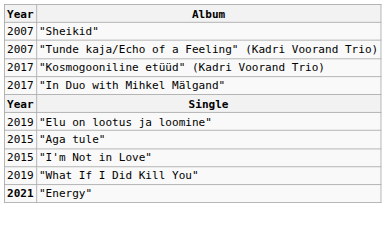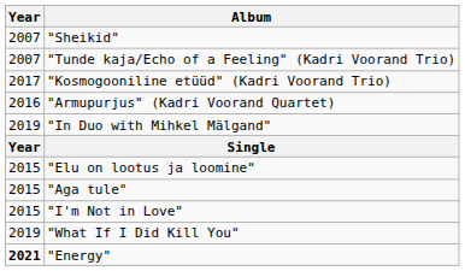+ row: 2016 | "Armupurjus" (Kadri Voorand Quartet)
"In Duo with Mihkel Mälgand" | Year: 2017 -> 2019
"Elu on lootus ja loomine" | Year: 2019 -> 2015
